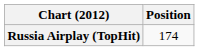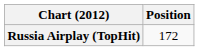Russia Airplay (TopHit) | Position: 174 -> 172
